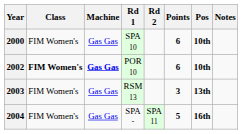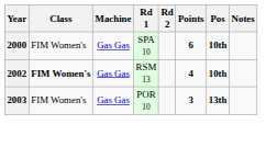2002 | Machine: bold -> normal
2002 | Rd 1: POR 10 -> RSM 13
2002 | Points: 6 -> 4
2003 | Rd 1: RSM 13 -> POR 10
- row: 2004 | FIM Women's | Gas Gas | SPA - | SPA 11 | 5 | 16th
